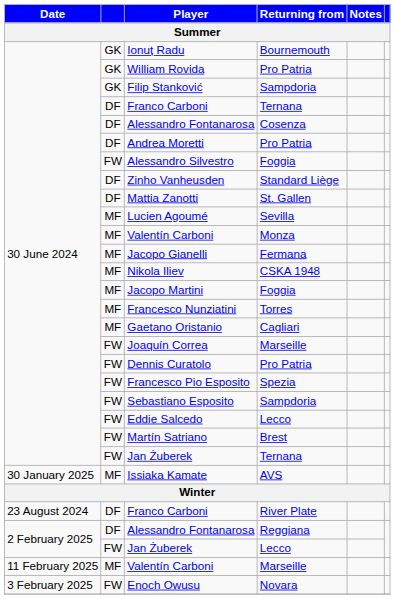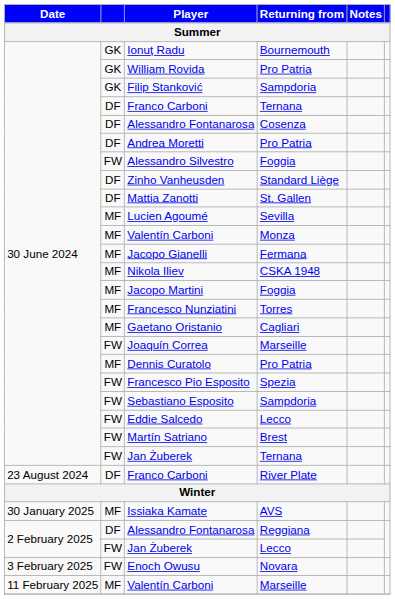Dennis Curatolo | column 2: FW -> MF
rows swapped: Franco Carboni / River Plate <-> Issiaka Kamate
rows swapped: Enoch Owusu <-> Valentín Carboni / Marseille
